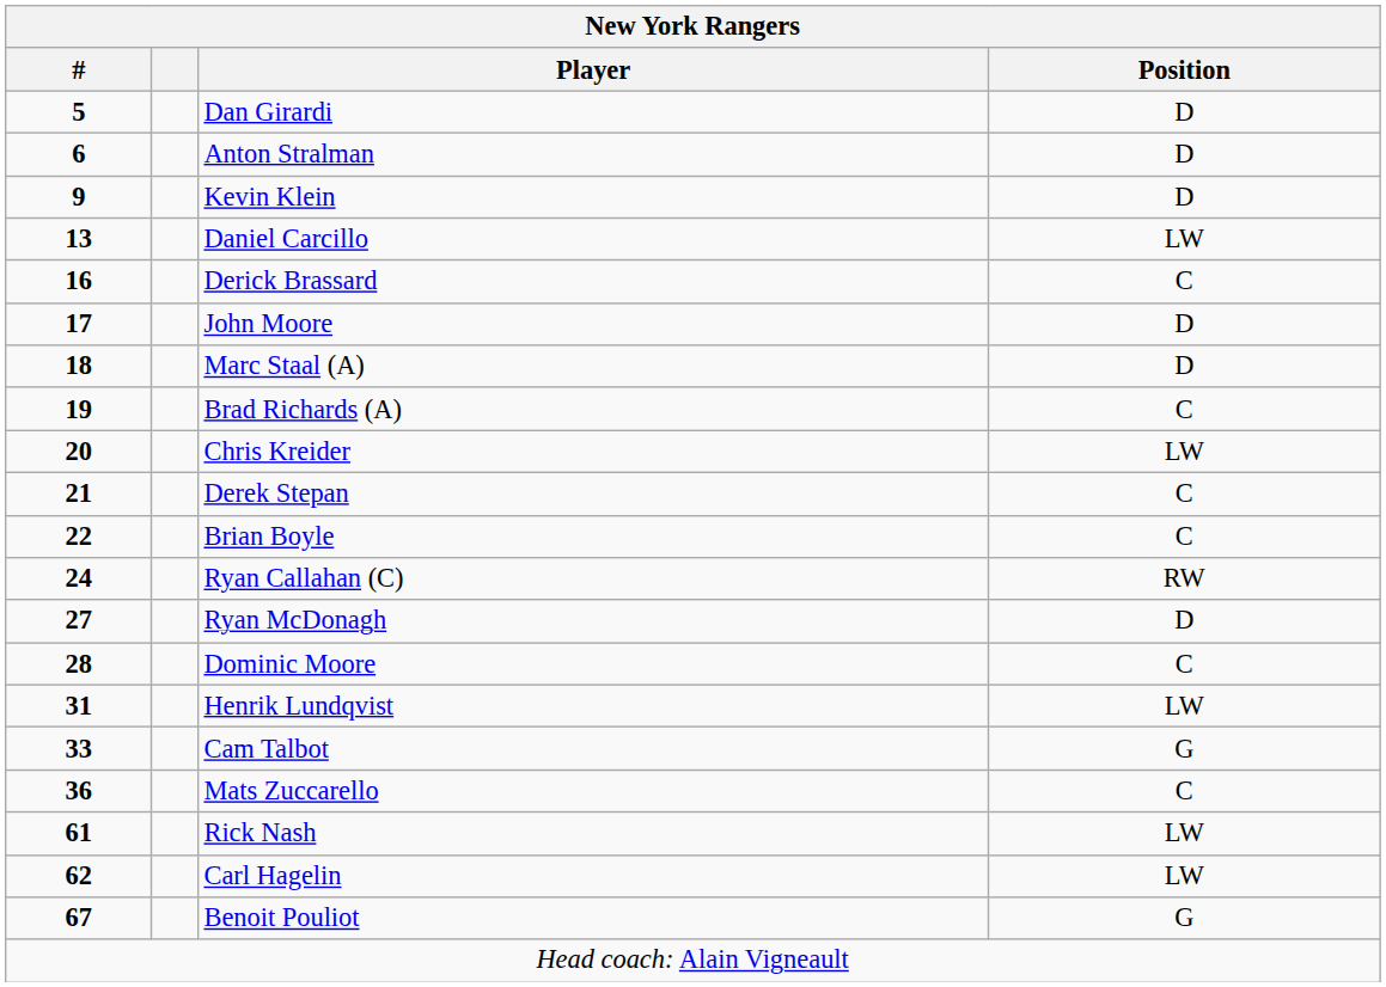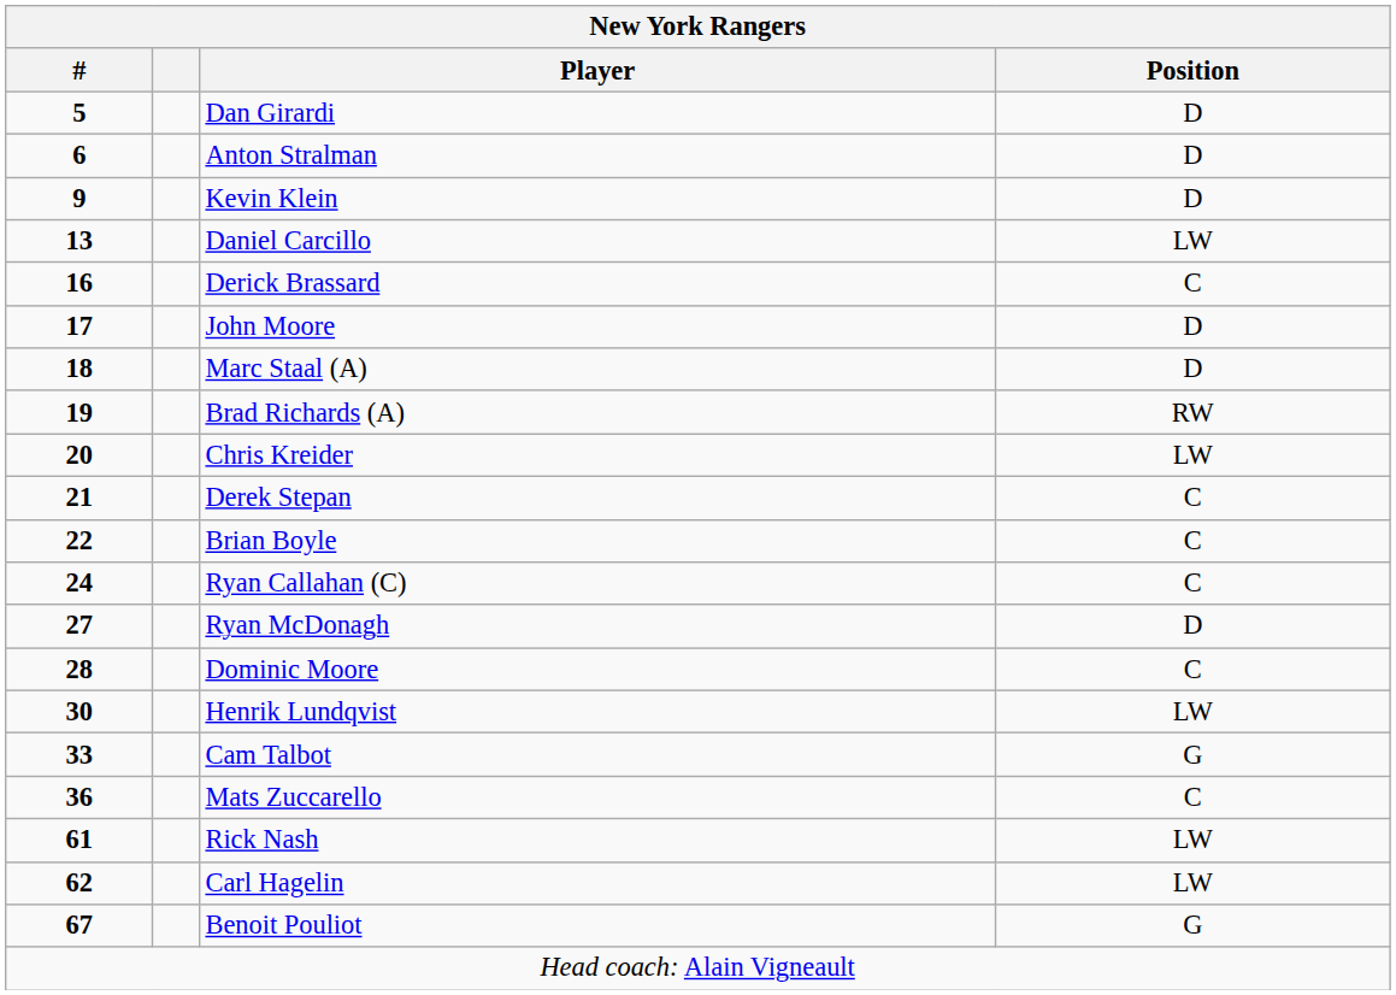Brad Richards (A) | Position: C -> RW
Ryan Callahan (C) | Position: RW -> C
Henrik Lundqvist | #: 31 -> 30
